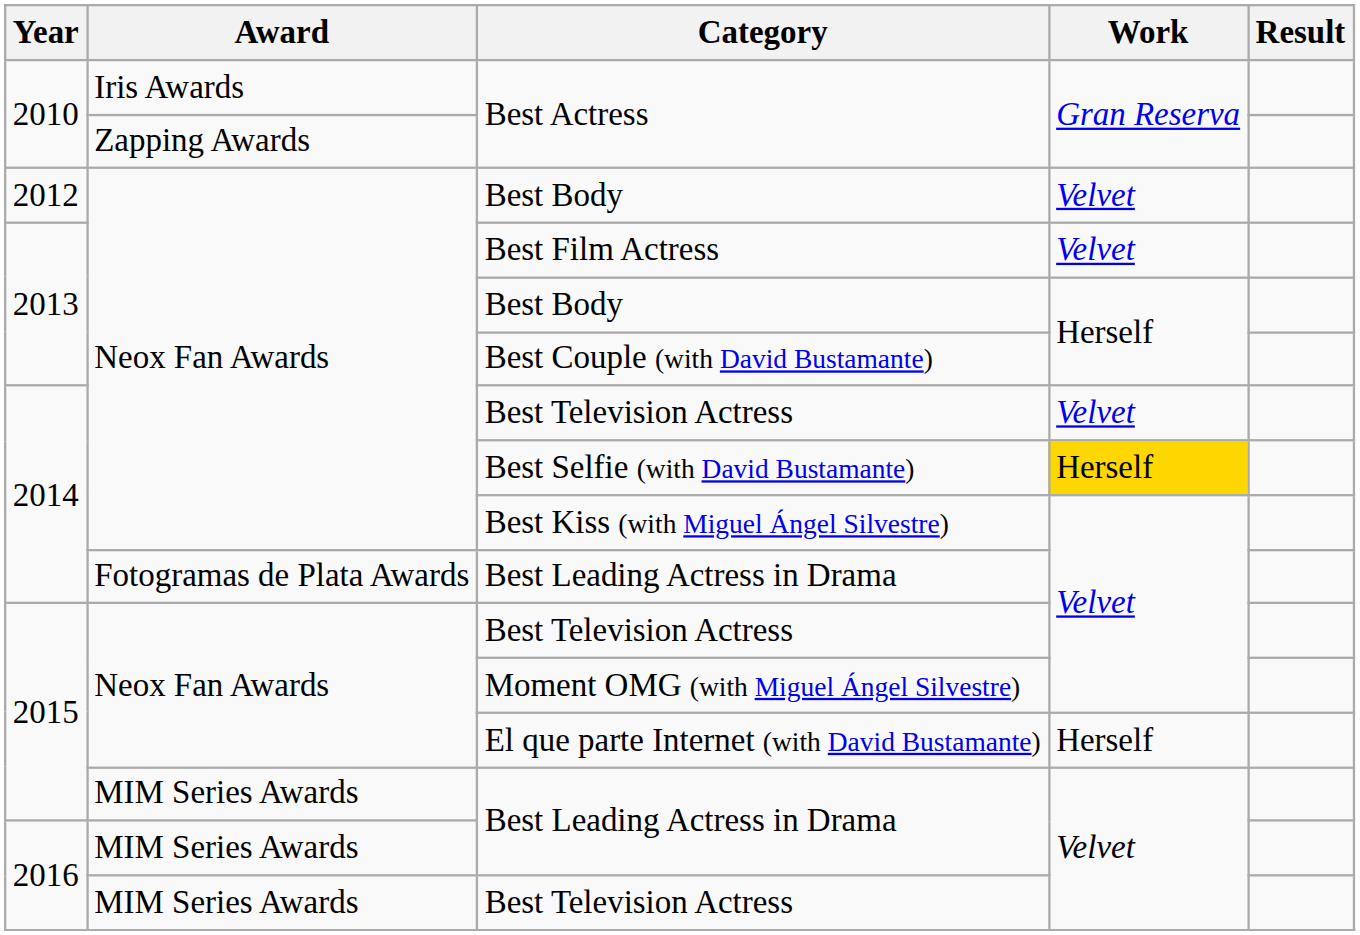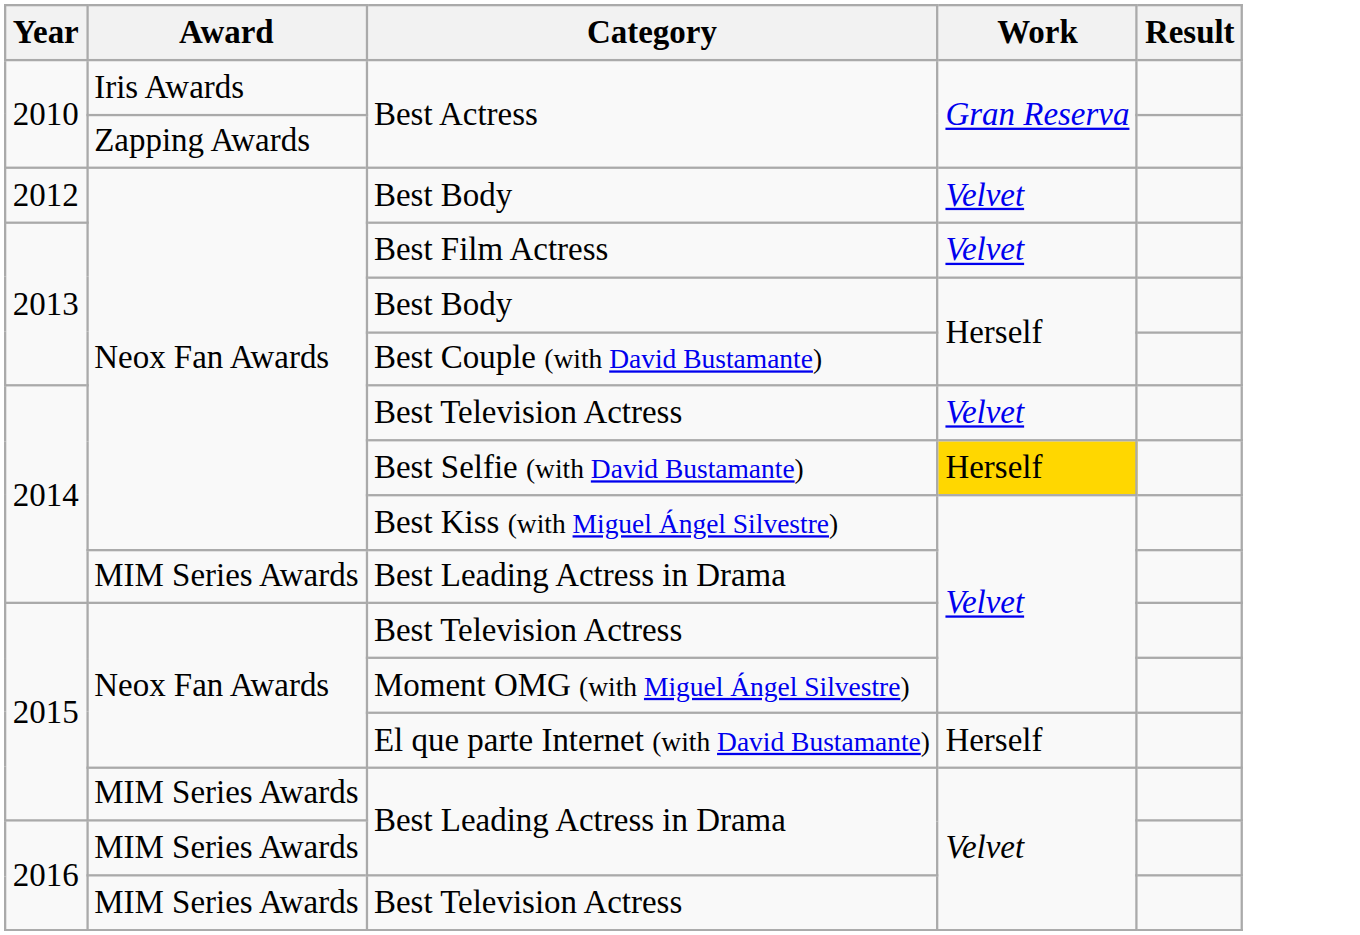2014 / Best Leading Actress in Drama | Award: Fotogramas de Plata Awards -> MIM Series Awards
